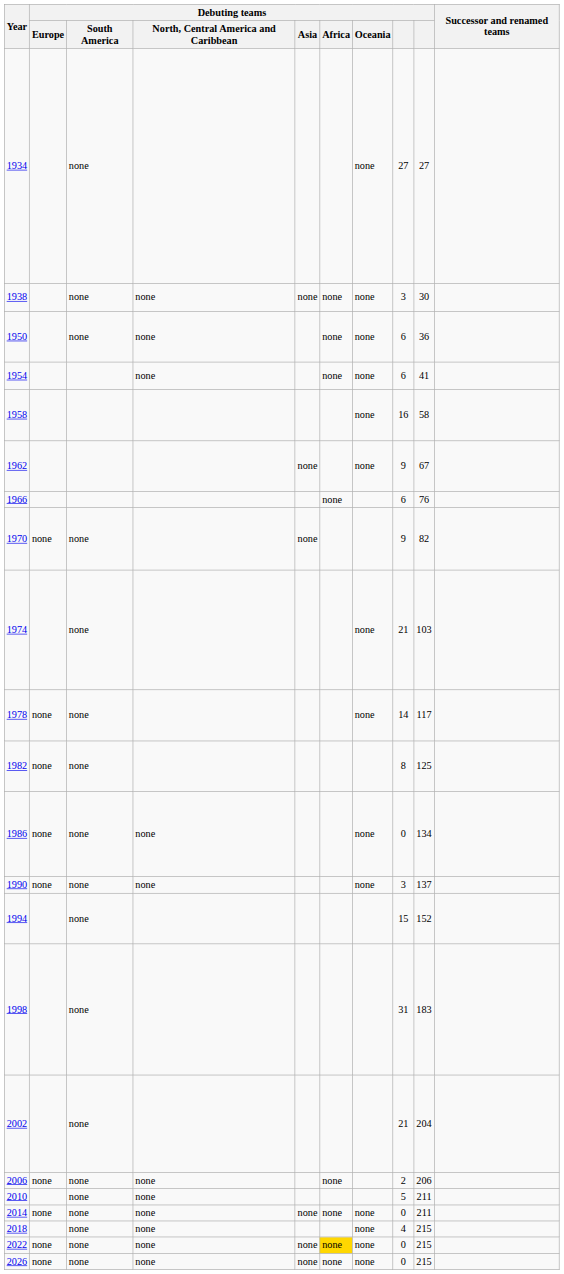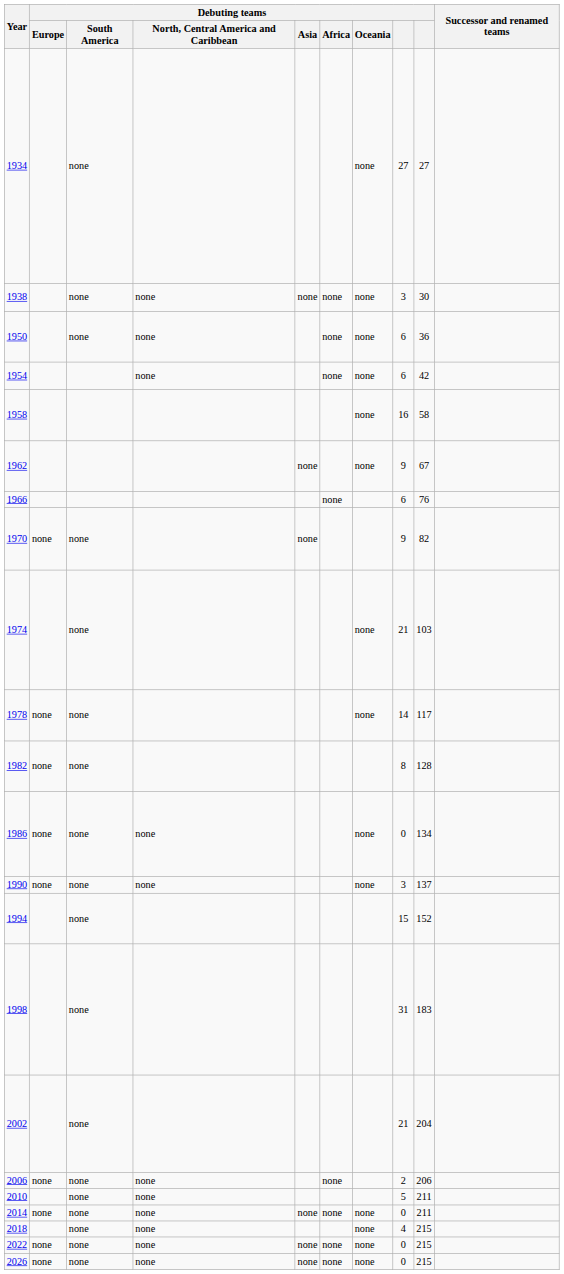1954 | column 9: 41 -> 42
1982 | column 9: 125 -> 128
2022 | Debuting teams / Africa: gold background -> no background
